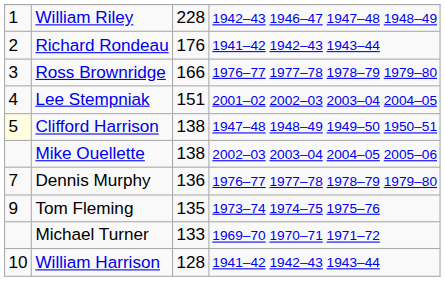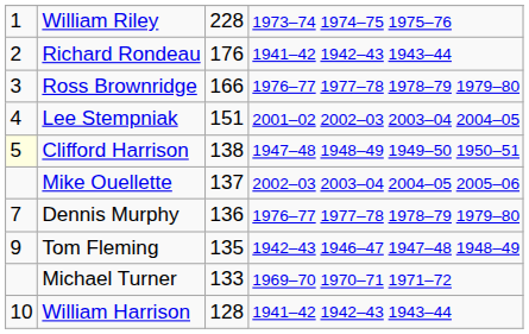William Riley | column 4: 1942–43 1946–47 1947–48 1948–49 -> 1973–74 1974–75 1975–76
Mike Ouellette | column 3: 138 -> 137
Tom Fleming | column 4: 1973–74 1974–75 1975–76 -> 1942–43 1946–47 1947–48 1948–49
